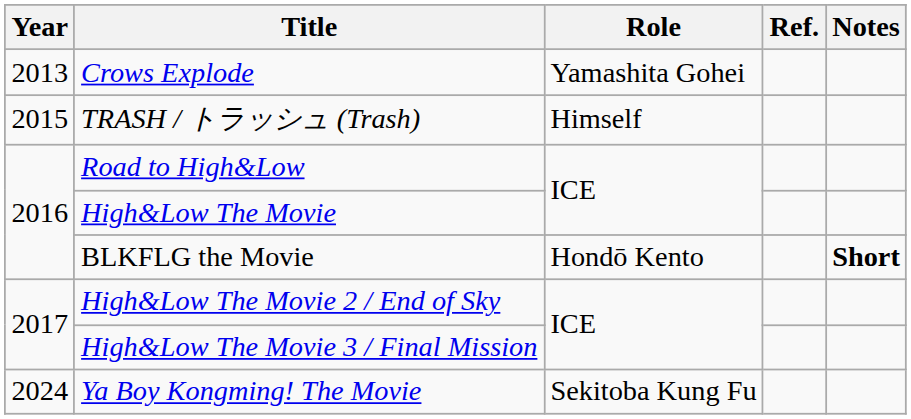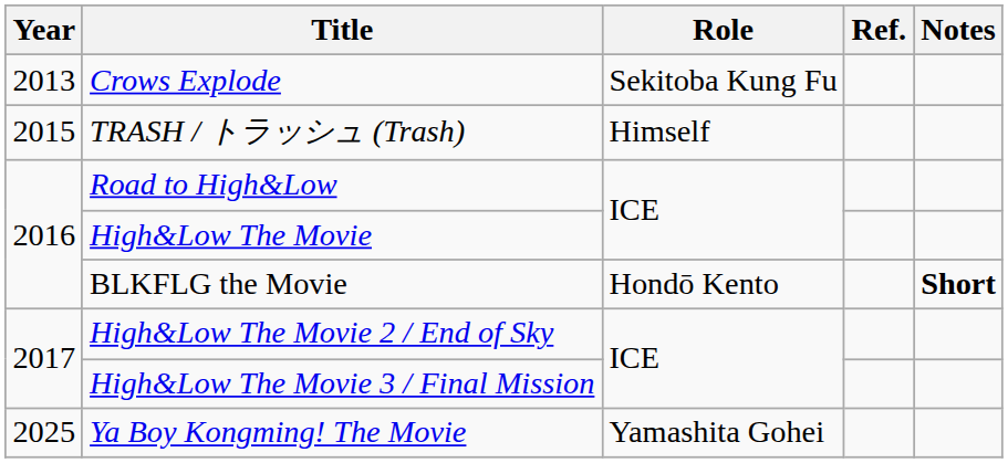Crows Explode | Role: Yamashita Gohei -> Sekitoba Kung Fu
Ya Boy Kongming! The Movie | Year: 2024 -> 2025
Ya Boy Kongming! The Movie | Role: Sekitoba Kung Fu -> Yamashita Gohei
